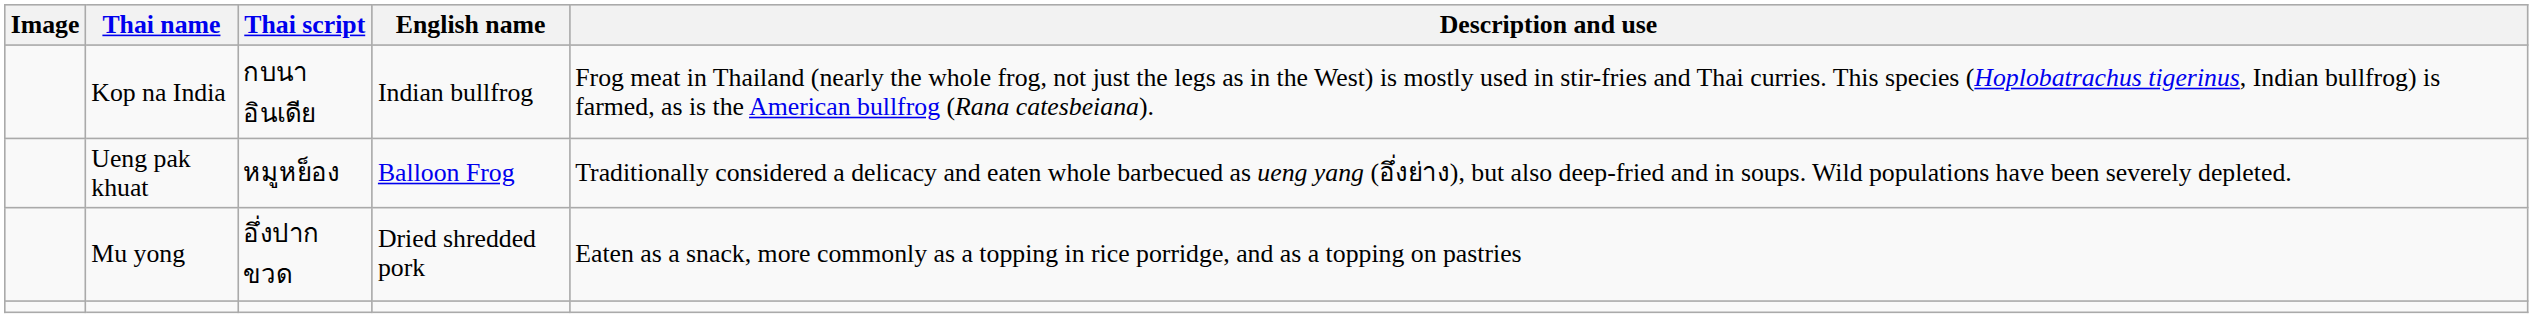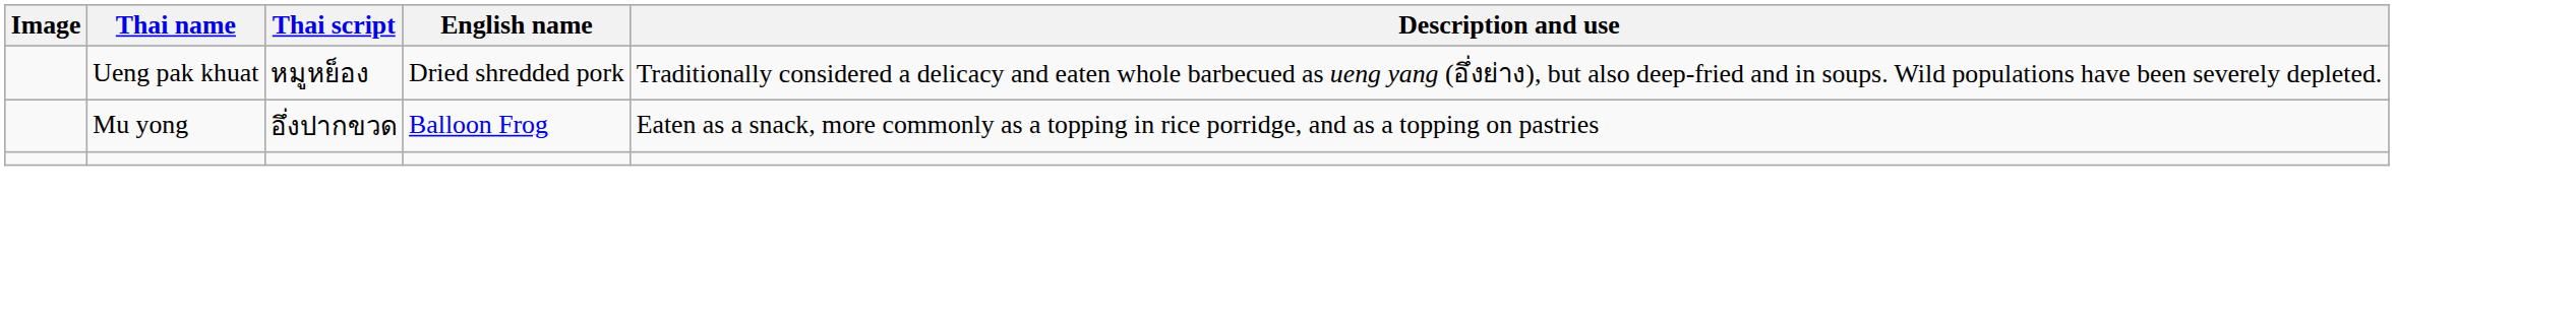- row: Kop na India | กบนาอินเดีย | Indian bullfrog | Frog meat in Thailand (nearly the whole frog, not just the legs as in the West) is mostly used in stir-fries and Thai curries. This species (Hoplobatrachus tigerinus, Indian bullfrog) is farmed, as is the American bullfrog (Rana catesbeiana).
Ueng pak khuat | English name: Balloon Frog -> Dried shredded pork
Mu yong | English name: Dried shredded pork -> Balloon Frog
